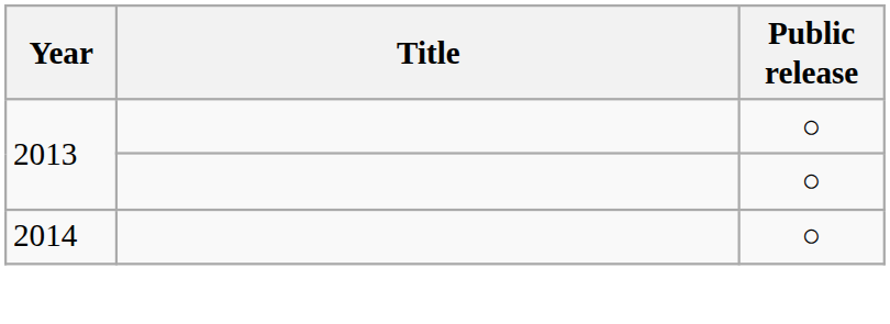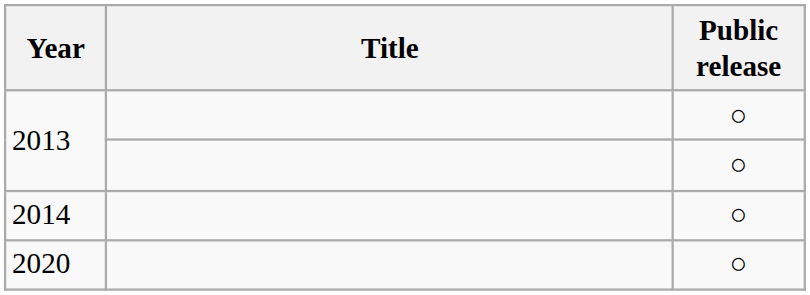+ row: 2020 | ○
